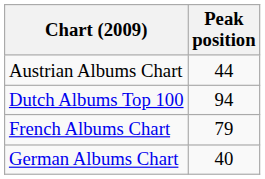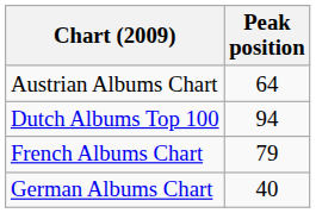Austrian Albums Chart | Peak position: 44 -> 64
